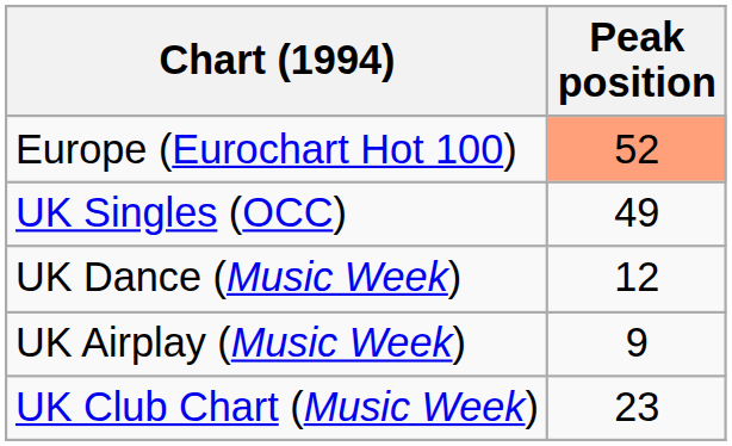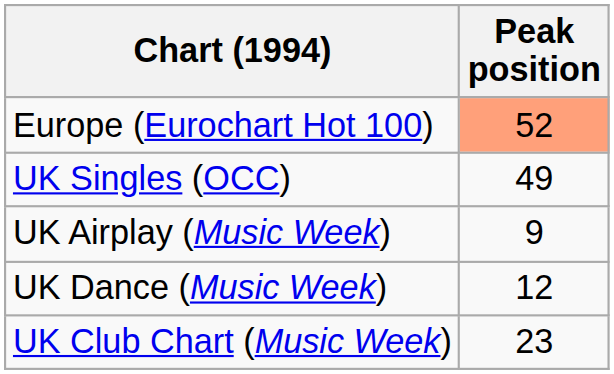rows swapped: UK Airplay (Music Week) <-> UK Dance (Music Week)
